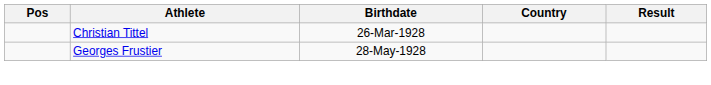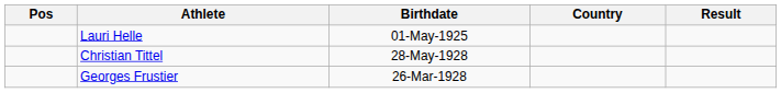+ row: Lauri Helle | 01-May-1925
Christian Tittel | Birthdate: 26-Mar-1928 -> 28-May-1928
Georges Frustier | Birthdate: 28-May-1928 -> 26-Mar-1928
